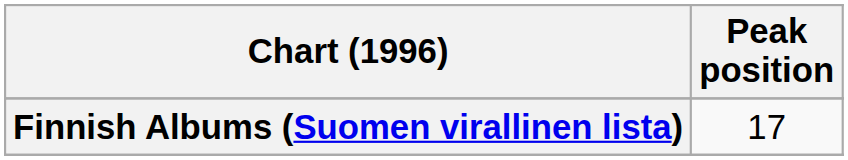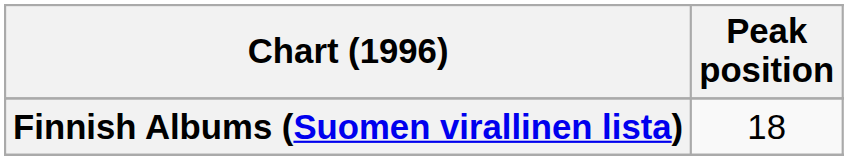Finnish Albums (Suomen virallinen lista) | Peak position: 17 -> 18
